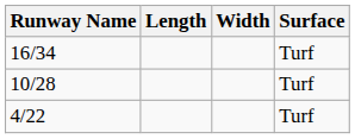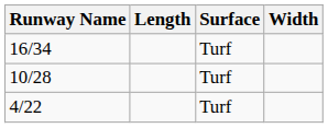columns swapped: Width <-> Surface
